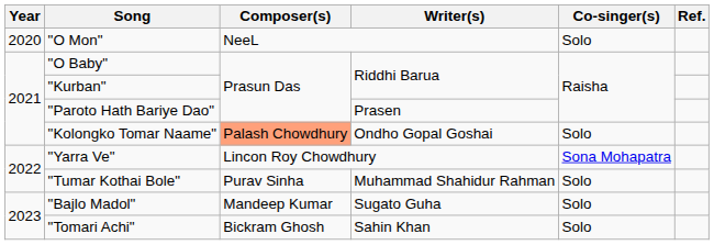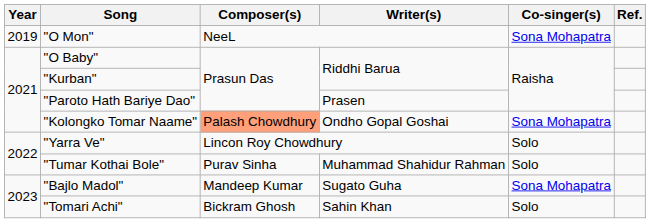"O Mon" | Year: 2020 -> 2019
"O Mon" | Co-singer(s): Solo -> Sona Mohapatra
"Kolongko Tomar Naame" | Co-singer(s): Solo -> Sona Mohapatra
"Yarra Ve" | Co-singer(s): Sona Mohapatra -> Solo
"Bajlo Madol" | Co-singer(s): Solo -> Sona Mohapatra
